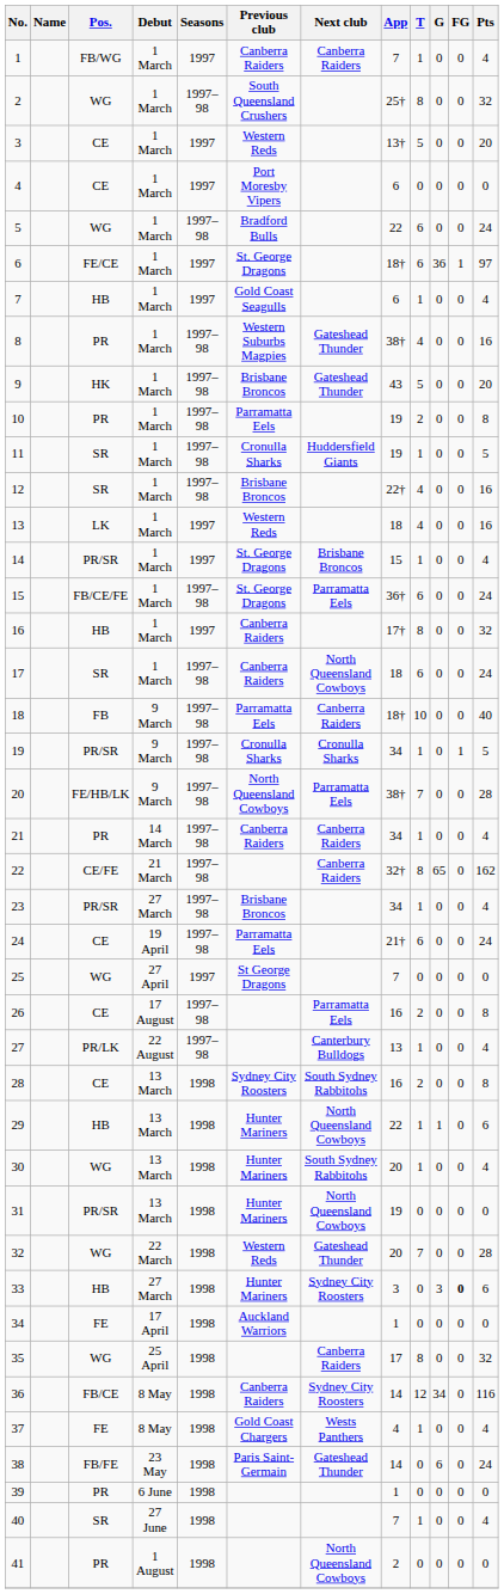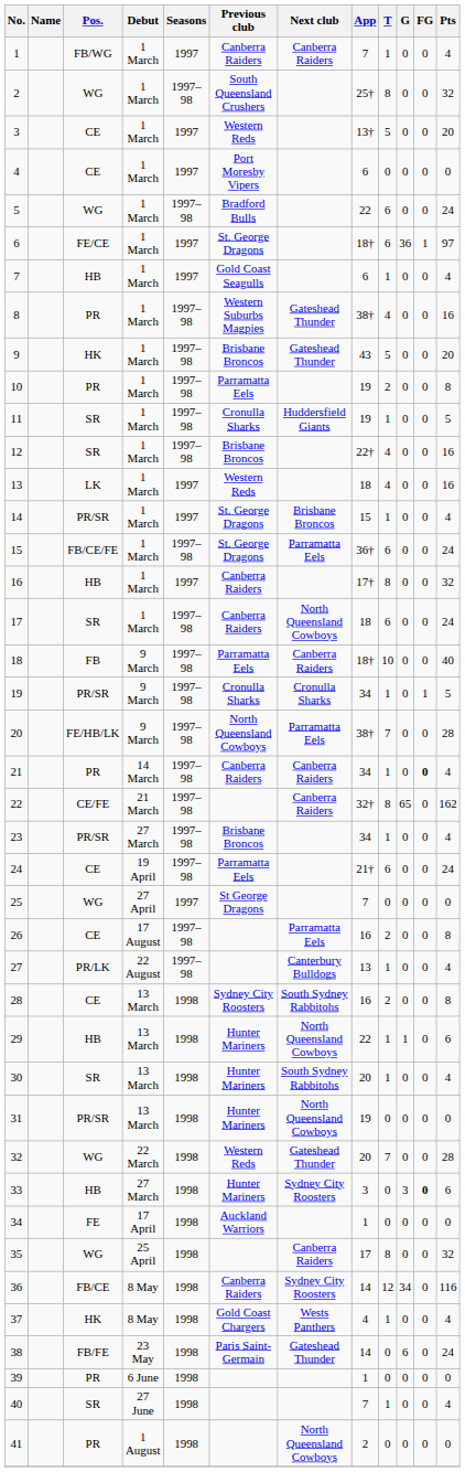21 | FG: normal -> bold
30 | Pos.: WG -> SR
37 | Pos.: FE -> HK
